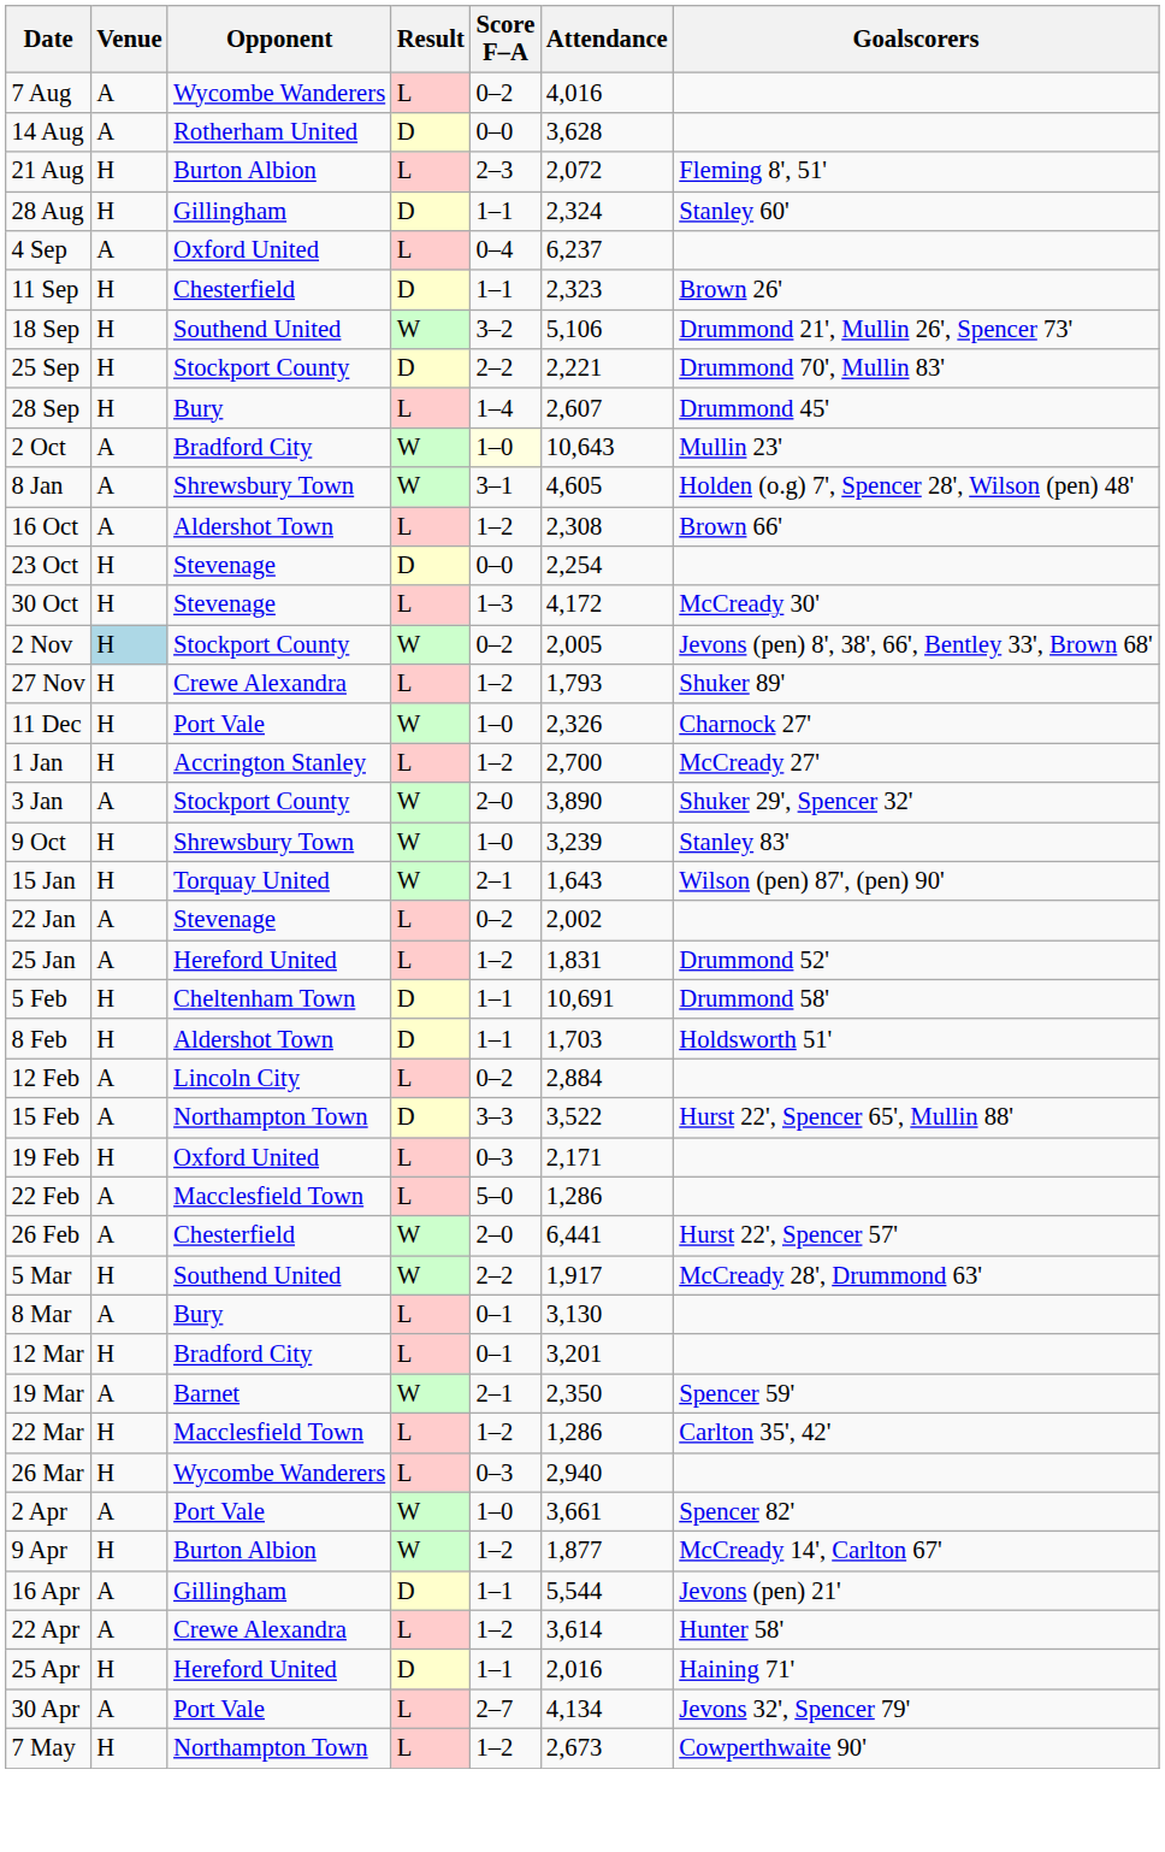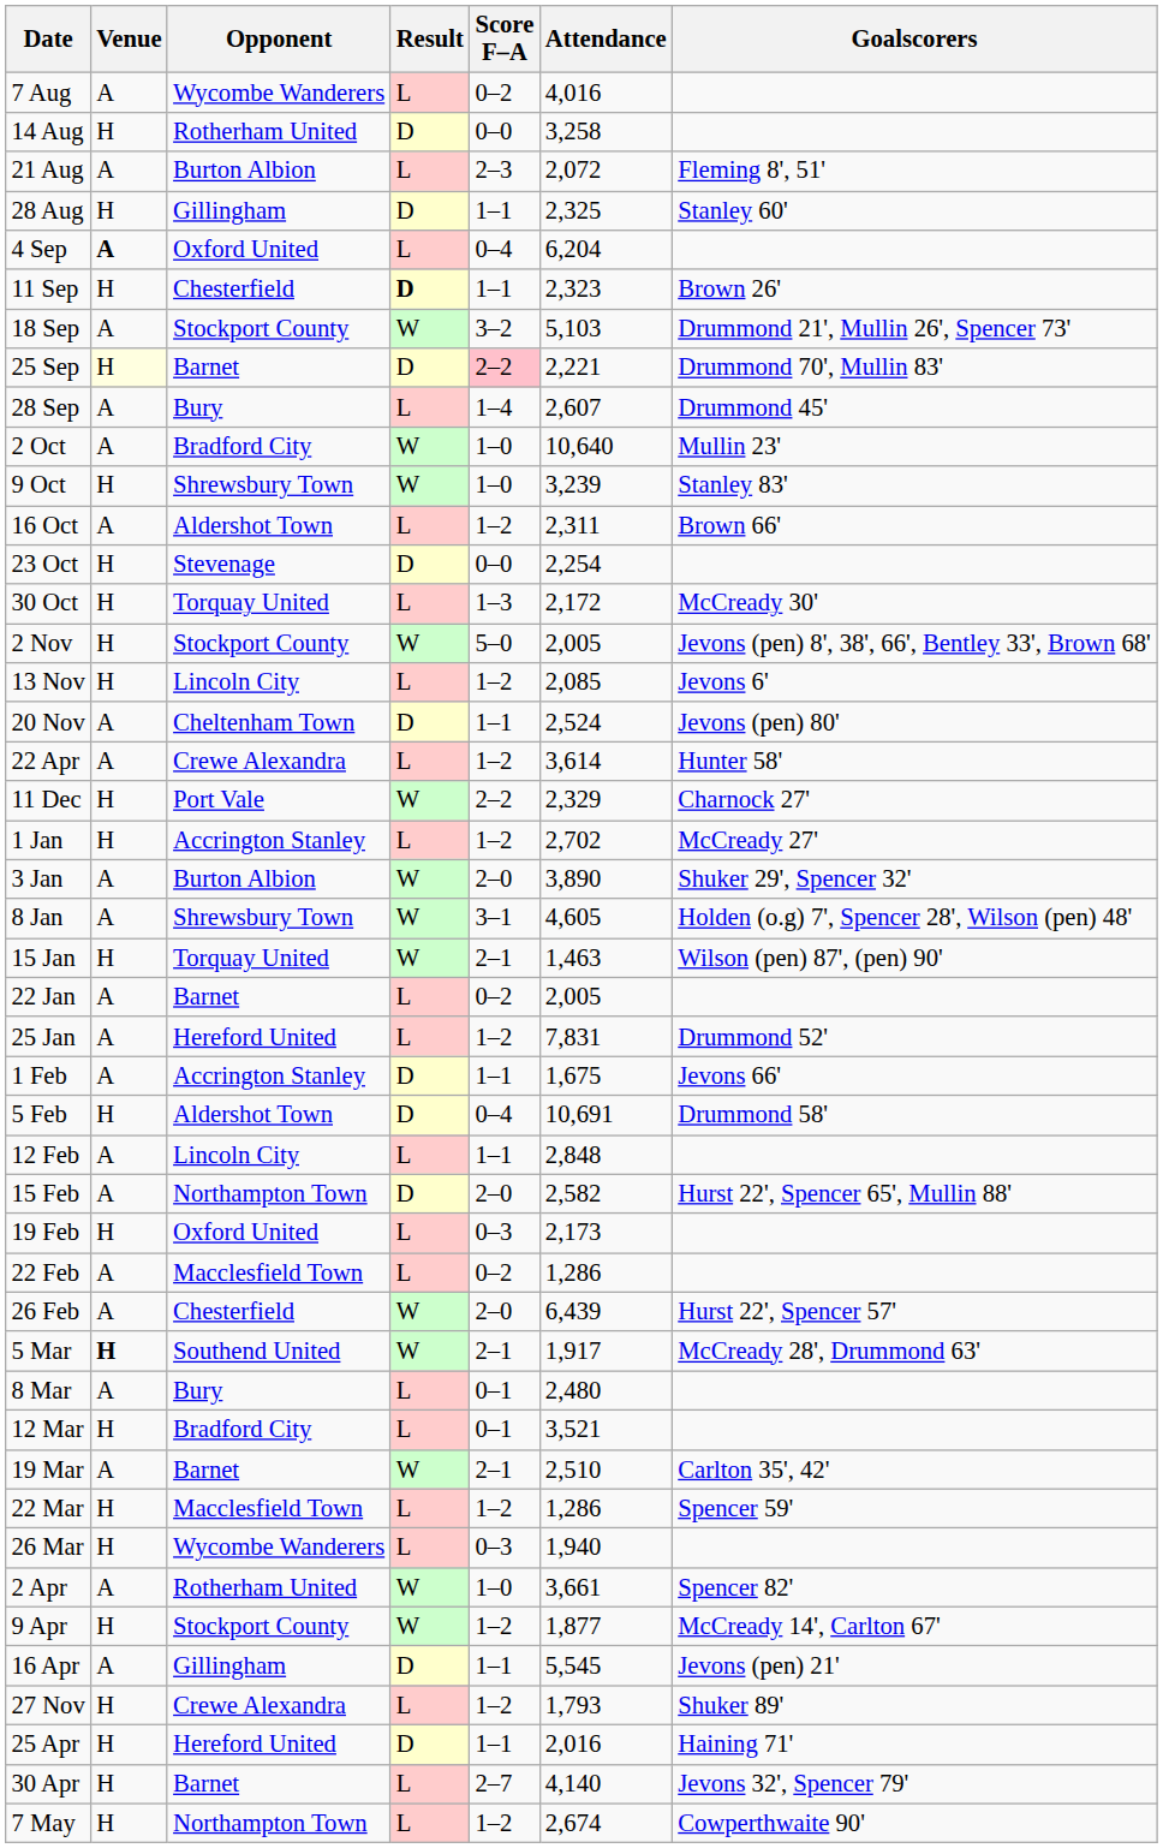14 Aug | Venue: A -> H
14 Aug | Attendance: 3,628 -> 3,258
21 Aug | Venue: H -> A
28 Aug | Attendance: 2,324 -> 2,325
4 Sep | Venue: normal -> bold
4 Sep | Attendance: 6,237 -> 6,204
11 Sep | Result: normal -> bold
18 Sep | Venue: H -> A
18 Sep | Opponent: Southend United -> Stockport County
18 Sep | Attendance: 5,106 -> 5,103
25 Sep | Venue: no background -> lightyellow background
25 Sep | Opponent: Stockport County -> Barnet
25 Sep | Score F–A: no background -> pink background
28 Sep | Venue: H -> A
2 Oct | Score F–A: lightyellow background -> no background
2 Oct | Attendance: 10,643 -> 10,640
rows swapped: 9 Oct <-> 8 Jan
16 Oct | Attendance: 2,308 -> 2,311
30 Oct | Opponent: Stevenage -> Torquay United
30 Oct | Attendance: 4,172 -> 2,172
2 Nov | Venue: lightblue background -> no background
2 Nov | Score F–A: 0–2 -> 5–0
+ row: 13 Nov | H | Lincoln City | L | 1–2 | 2,085 | Jevons 6'
+ row: 20 Nov | A | Cheltenham Town | D | 1–1 | 2,524 | Jevons (pen) 80'
rows swapped: 27 Nov <-> 22 Apr
11 Dec | Score F–A: 1–0 -> 2–2
11 Dec | Attendance: 2,326 -> 2,329
1 Jan | Attendance: 2,700 -> 2,702
3 Jan | Opponent: Stockport County -> Burton Albion
15 Jan | Attendance: 1,643 -> 1,463
22 Jan | Opponent: Stevenage -> Barnet
22 Jan | Attendance: 2,002 -> 2,005
25 Jan | Attendance: 1,831 -> 7,831
+ row: 1 Feb | A | Accrington Stanley | D | 1–1 | 1,675 | Jevons 66'
5 Feb | Opponent: Cheltenham Town -> Aldershot Town
5 Feb | Score F–A: 1–1 -> 0–4
- row: 8 Feb | H | Aldershot Town | D | 1–1 | 1,703 | Holdsworth 51'
12 Feb | Score F–A: 0–2 -> 1–1
12 Feb | Attendance: 2,884 -> 2,848
15 Feb | Score F–A: 3–3 -> 2–0
15 Feb | Attendance: 3,522 -> 2,582
19 Feb | Attendance: 2,171 -> 2,173
22 Feb | Score F–A: 5–0 -> 0–2
26 Feb | Attendance: 6,441 -> 6,439
5 Mar | Venue: normal -> bold
5 Mar | Score F–A: 2–2 -> 2–1
8 Mar | Attendance: 3,130 -> 2,480
12 Mar | Attendance: 3,201 -> 3,521
19 Mar | Attendance: 2,350 -> 2,510
19 Mar | Goalscorers: Spencer 59' -> Carlton 35', 42'
22 Mar | Goalscorers: Carlton 35', 42' -> Spencer 59'
26 Mar | Attendance: 2,940 -> 1,940
2 Apr | Opponent: Port Vale -> Rotherham United
9 Apr | Opponent: Burton Albion -> Stockport County
16 Apr | Attendance: 5,544 -> 5,545
30 Apr | Venue: A -> H
30 Apr | Opponent: Port Vale -> Barnet
30 Apr | Attendance: 4,134 -> 4,140
7 May | Attendance: 2,673 -> 2,674
